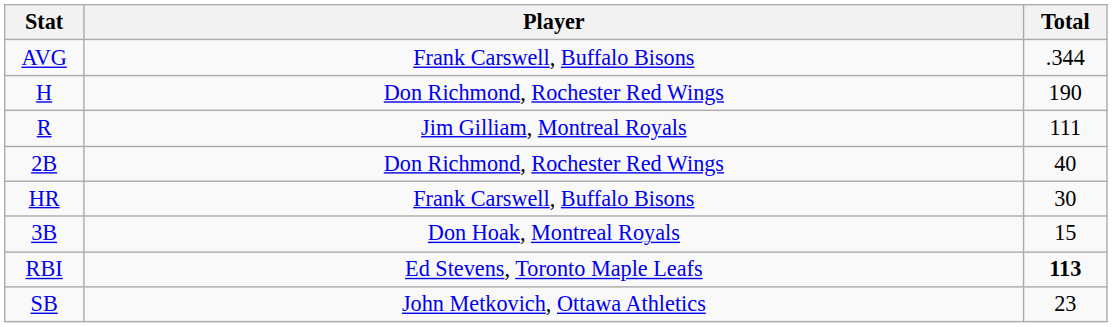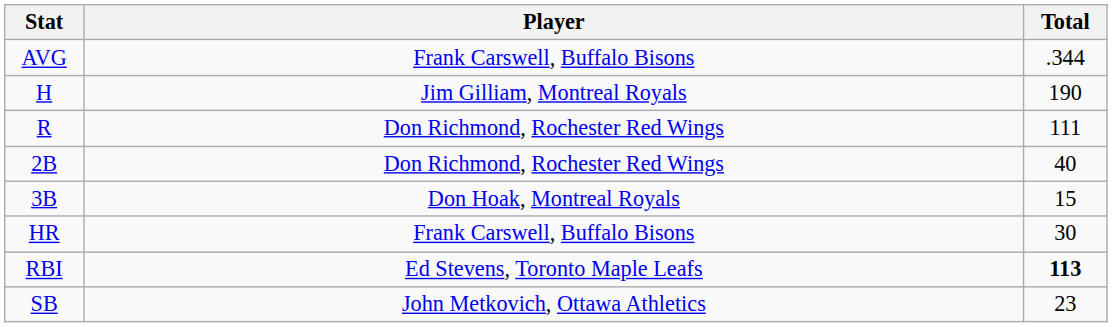H | Player: Don Richmond, Rochester Red Wings -> Jim Gilliam, Montreal Royals
R | Player: Jim Gilliam, Montreal Royals -> Don Richmond, Rochester Red Wings
rows swapped: 3B <-> HR
